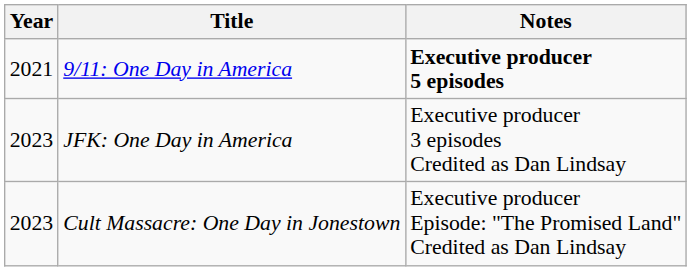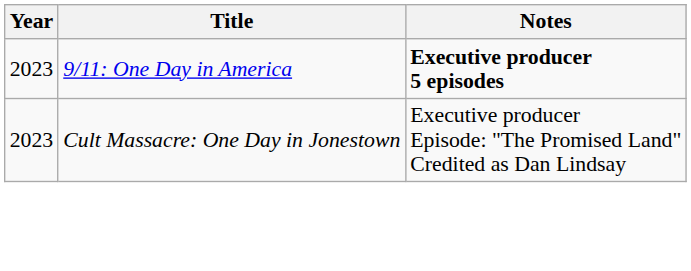9/11: One Day in America | Year: 2021 -> 2023
- row: 2023 | JFK: One Day in America | Executive producer 3 episodes Credited as Dan Lindsay
